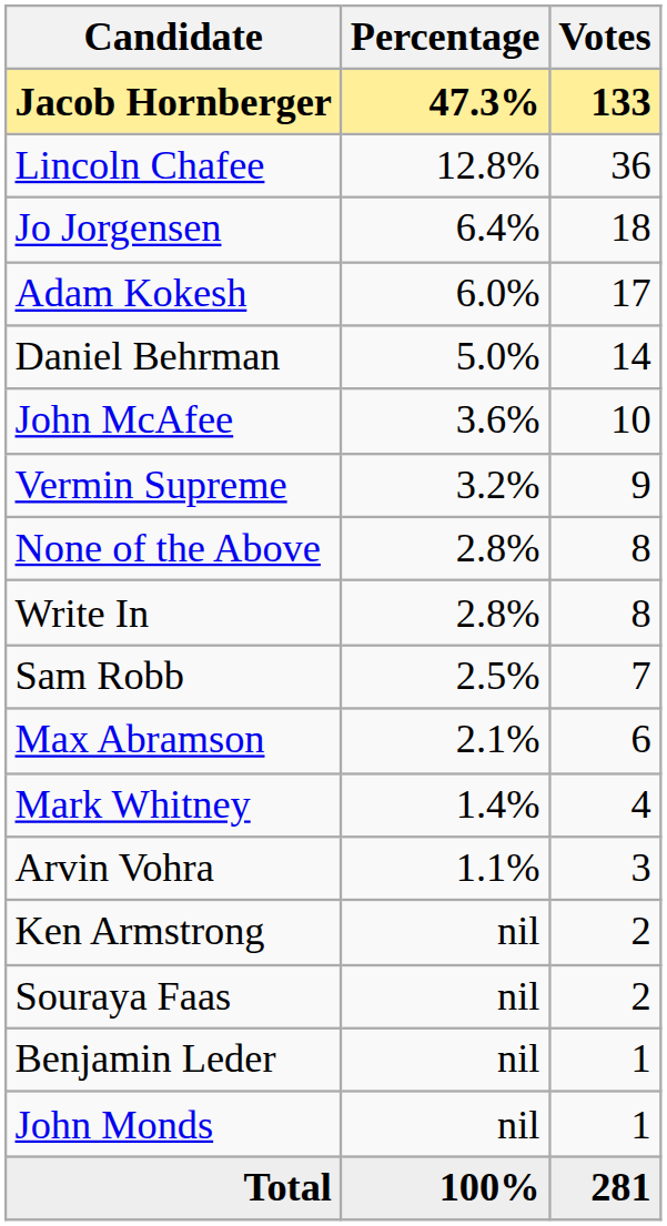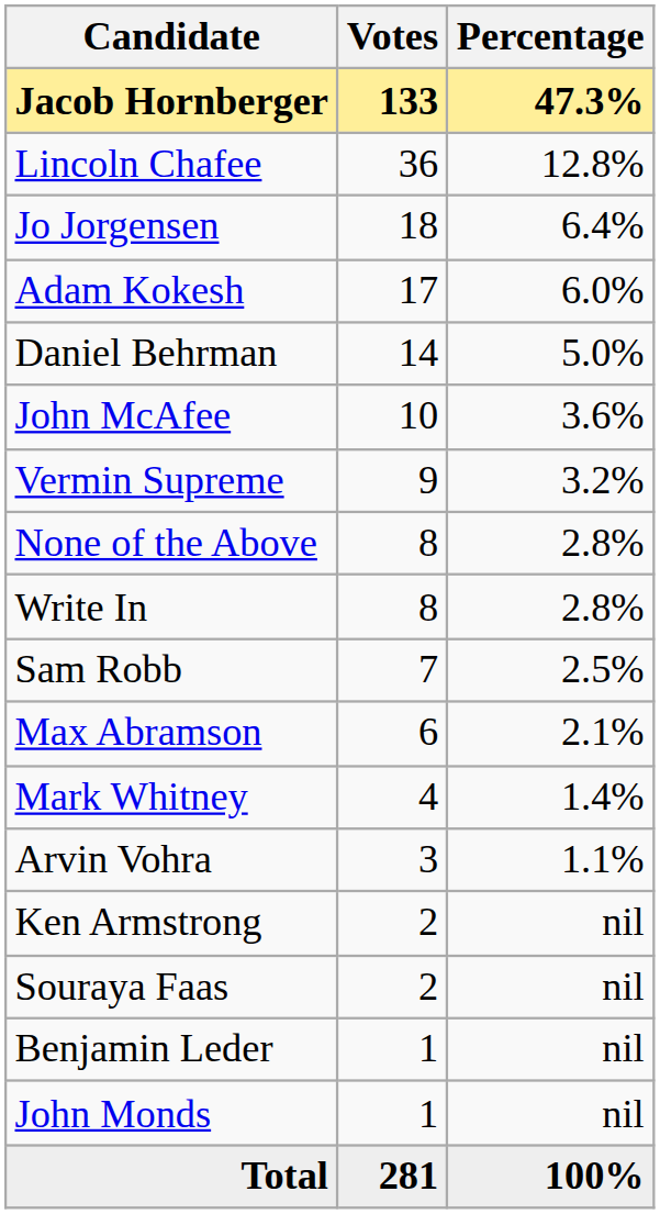columns swapped: Votes <-> Percentage
